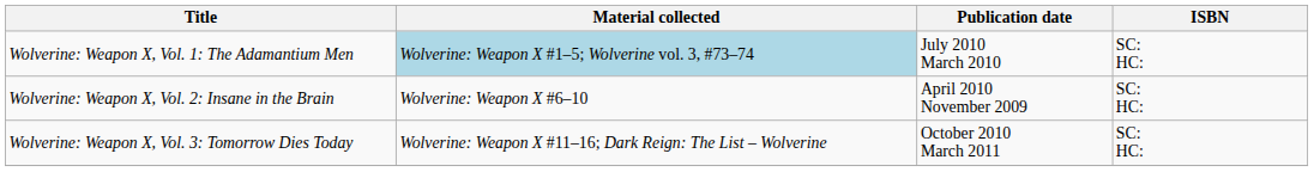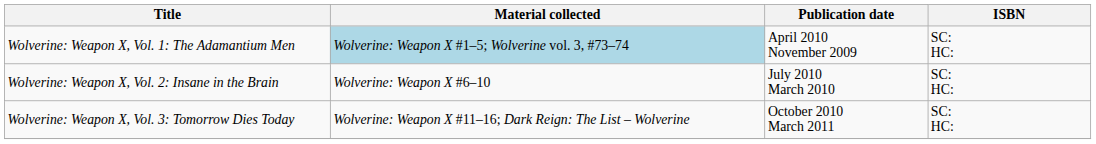Wolverine: Weapon X, Vol. 1: The Adamantium Men | Publication date: July 2010 March 2010 -> April 2010 November 2009
Wolverine: Weapon X, Vol. 2: Insane in the Brain | Publication date: April 2010 November 2009 -> July 2010 March 2010
